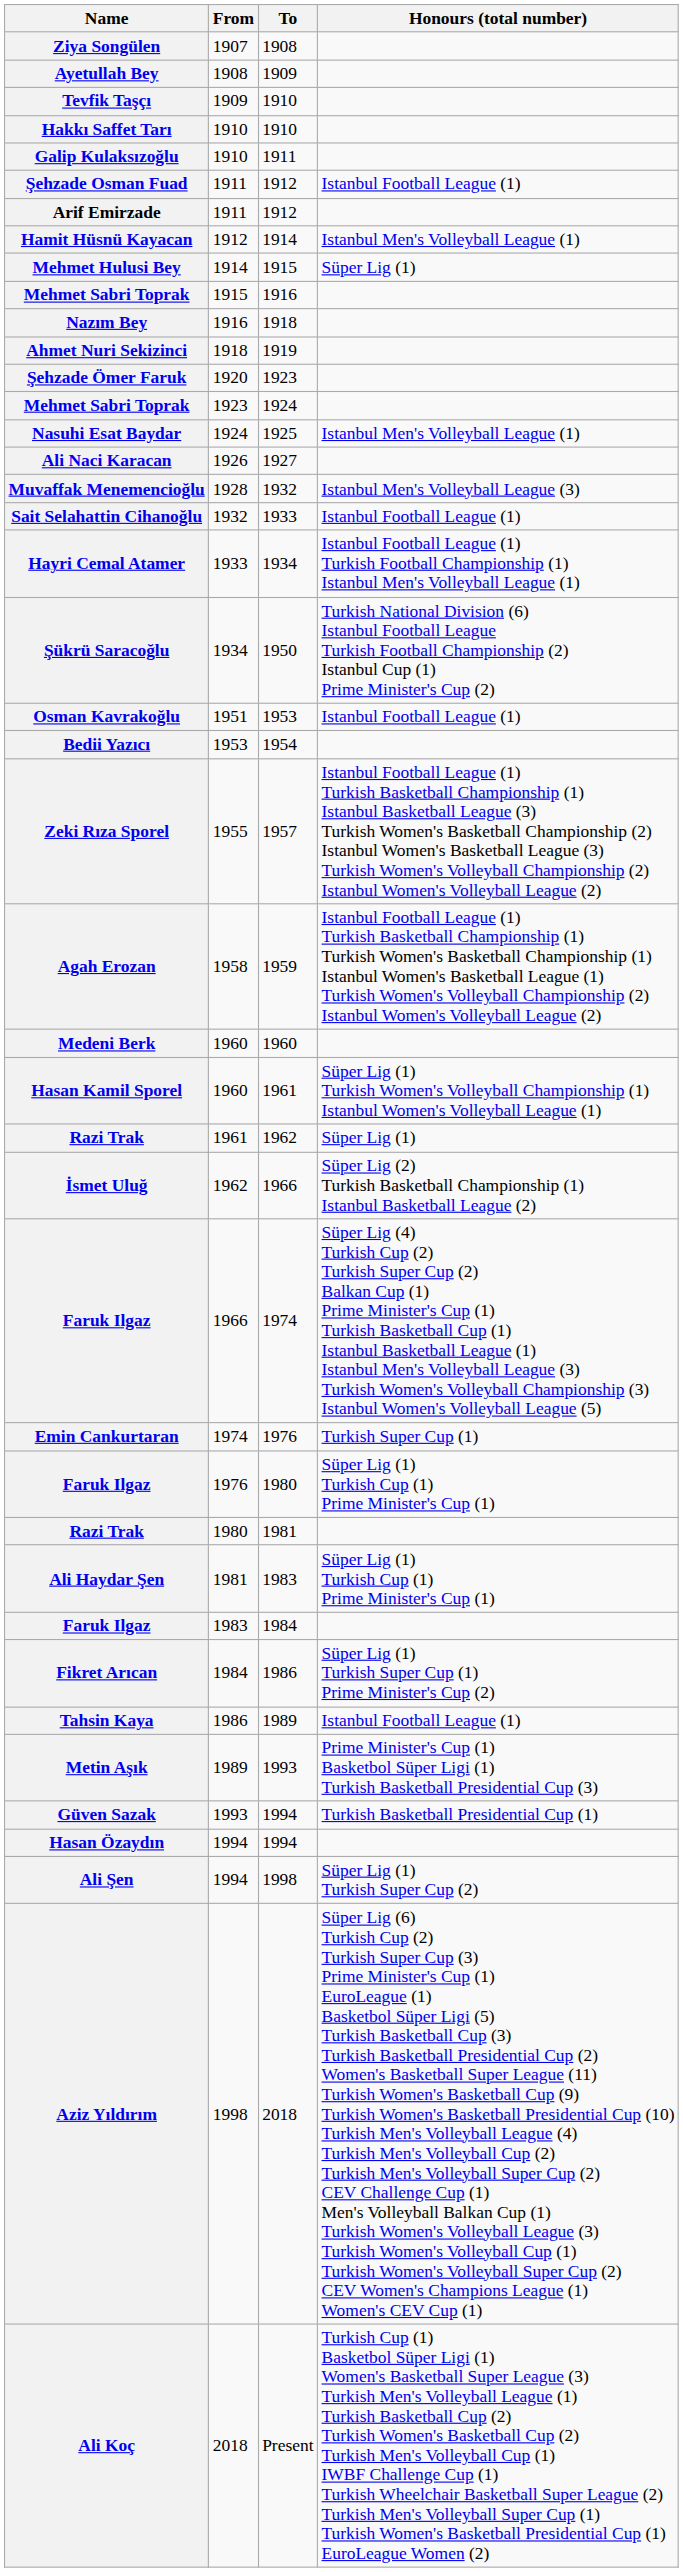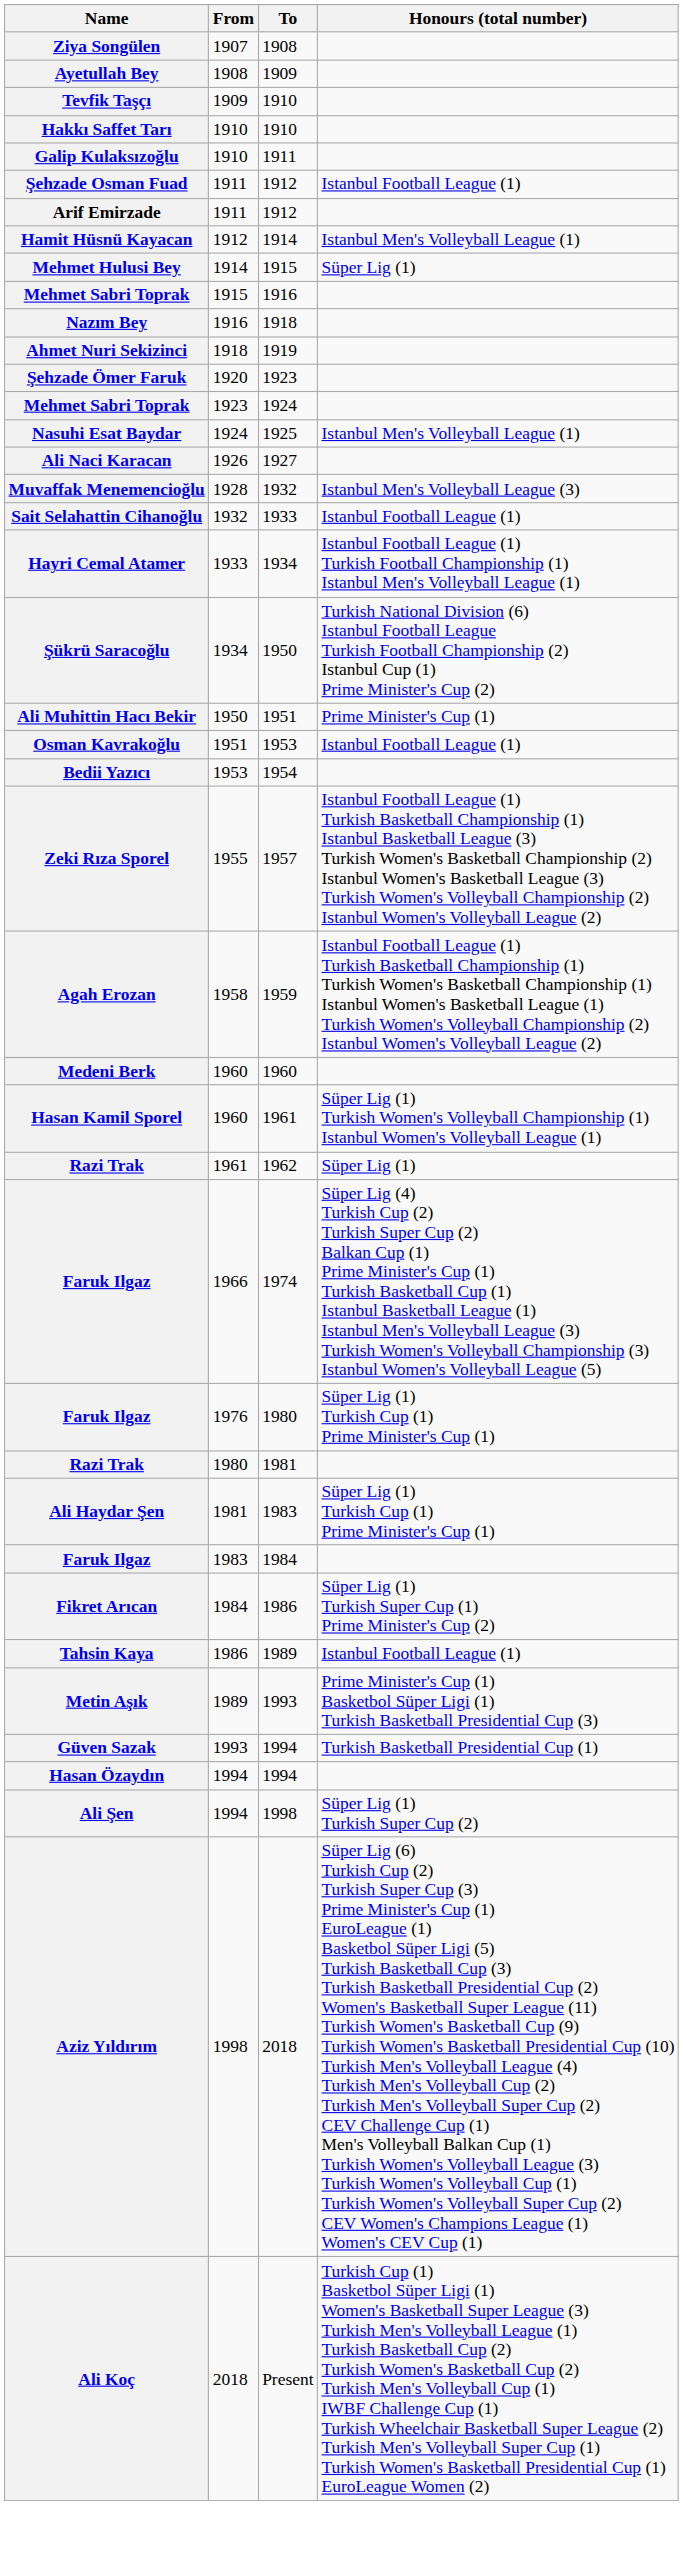+ row: Ali Muhittin Hacı Bekir | 1950 | 1951 | Prime Minister's Cup (1)
- row: İsmet Uluğ | 1962 | 1966 | Süper Lig (2) Turkish Basketball Championship (1) Istanbul Basketball League (2)
- row: Emin Cankurtaran | 1974 | 1976 | Turkish Super Cup (1)
